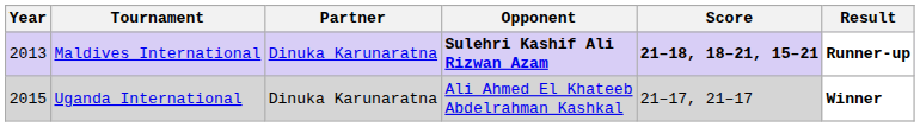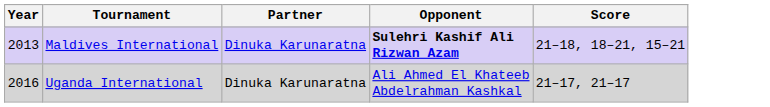- column: Result | Runner-up | Winner
Maldives International | Score: bold -> normal
Uganda International | Year: 2015 -> 2016
